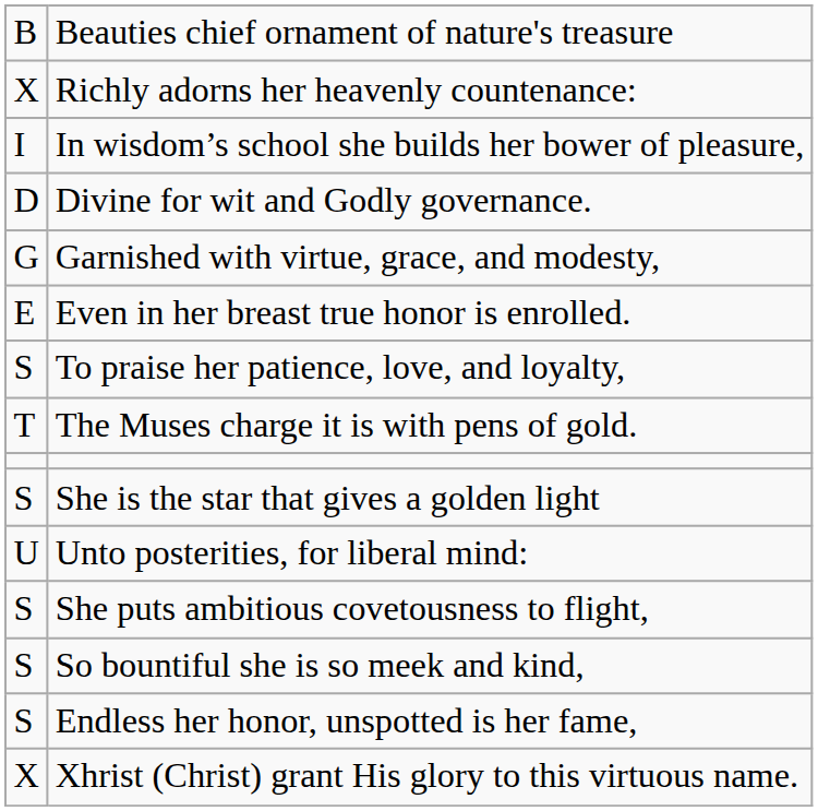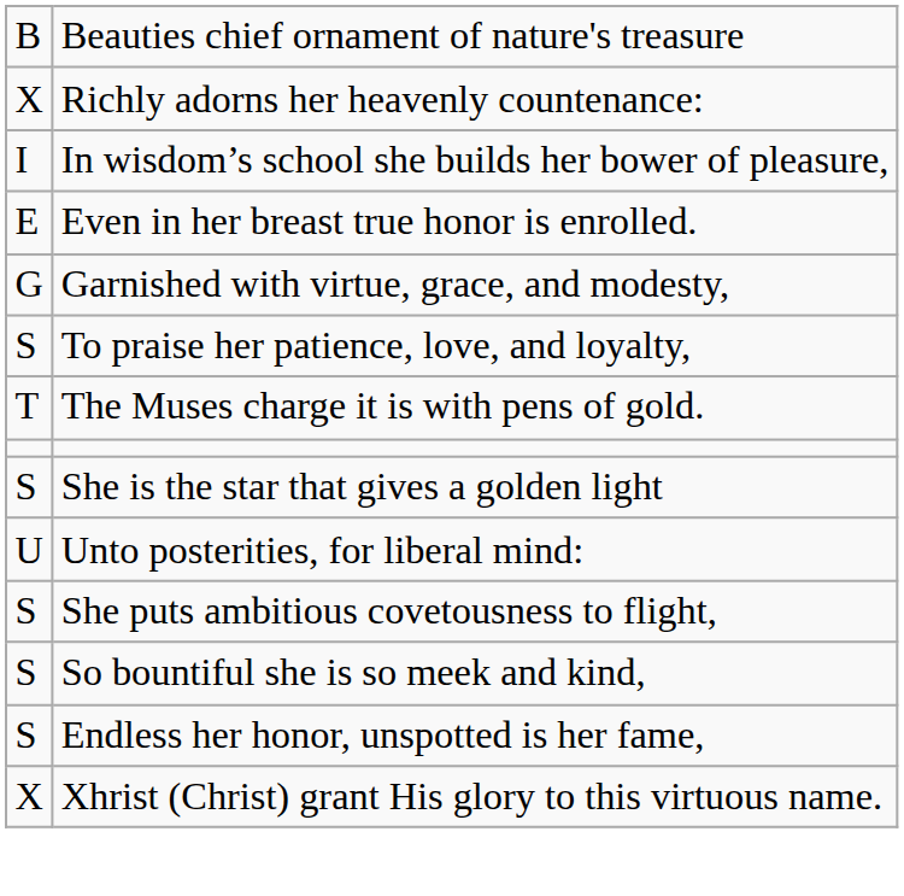- row: D | Divine for wit and Godly governance.
rows swapped: Garnished with virtue, grace, and modesty, <-> Even in her breast true honor is enrolled.
